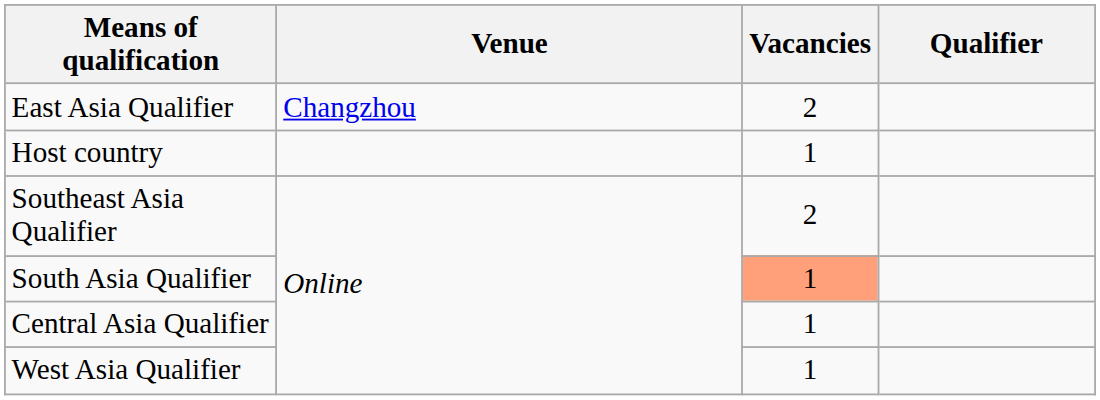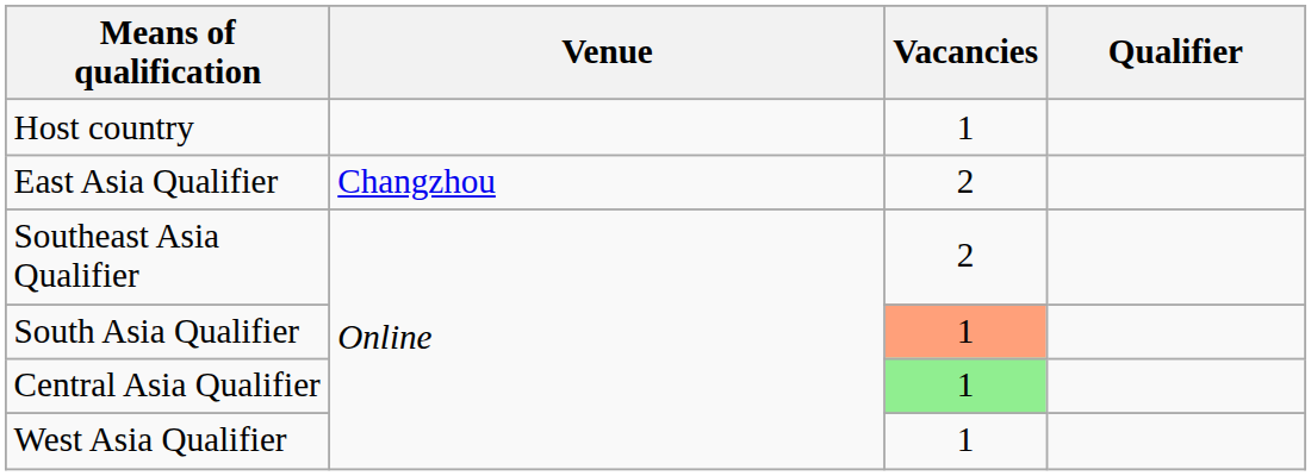rows swapped: Host country <-> East Asia Qualifier
Central Asia Qualifier | Vacancies: no background -> lightgreen background
